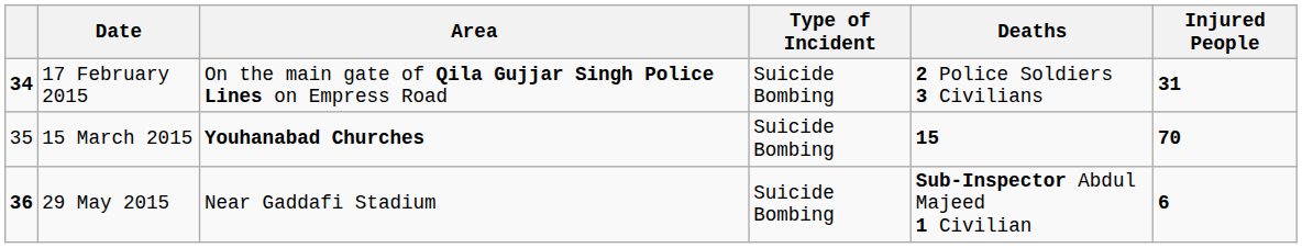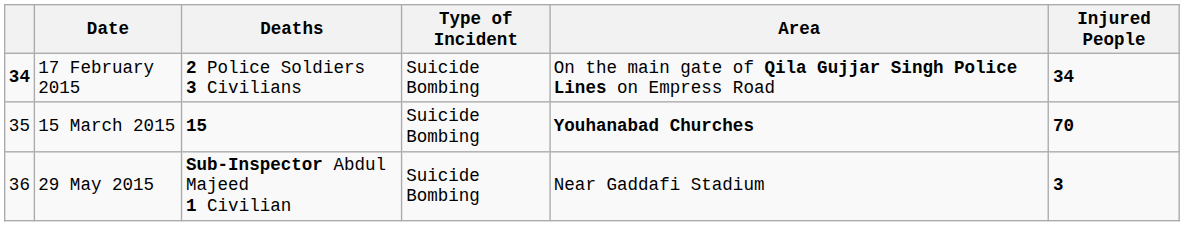columns swapped: Area <-> Deaths
17 February 2015 | Injured People: 31 -> 34
29 May 2015 | column 1: bold -> normal
29 May 2015 | Injured People: 6 -> 3
